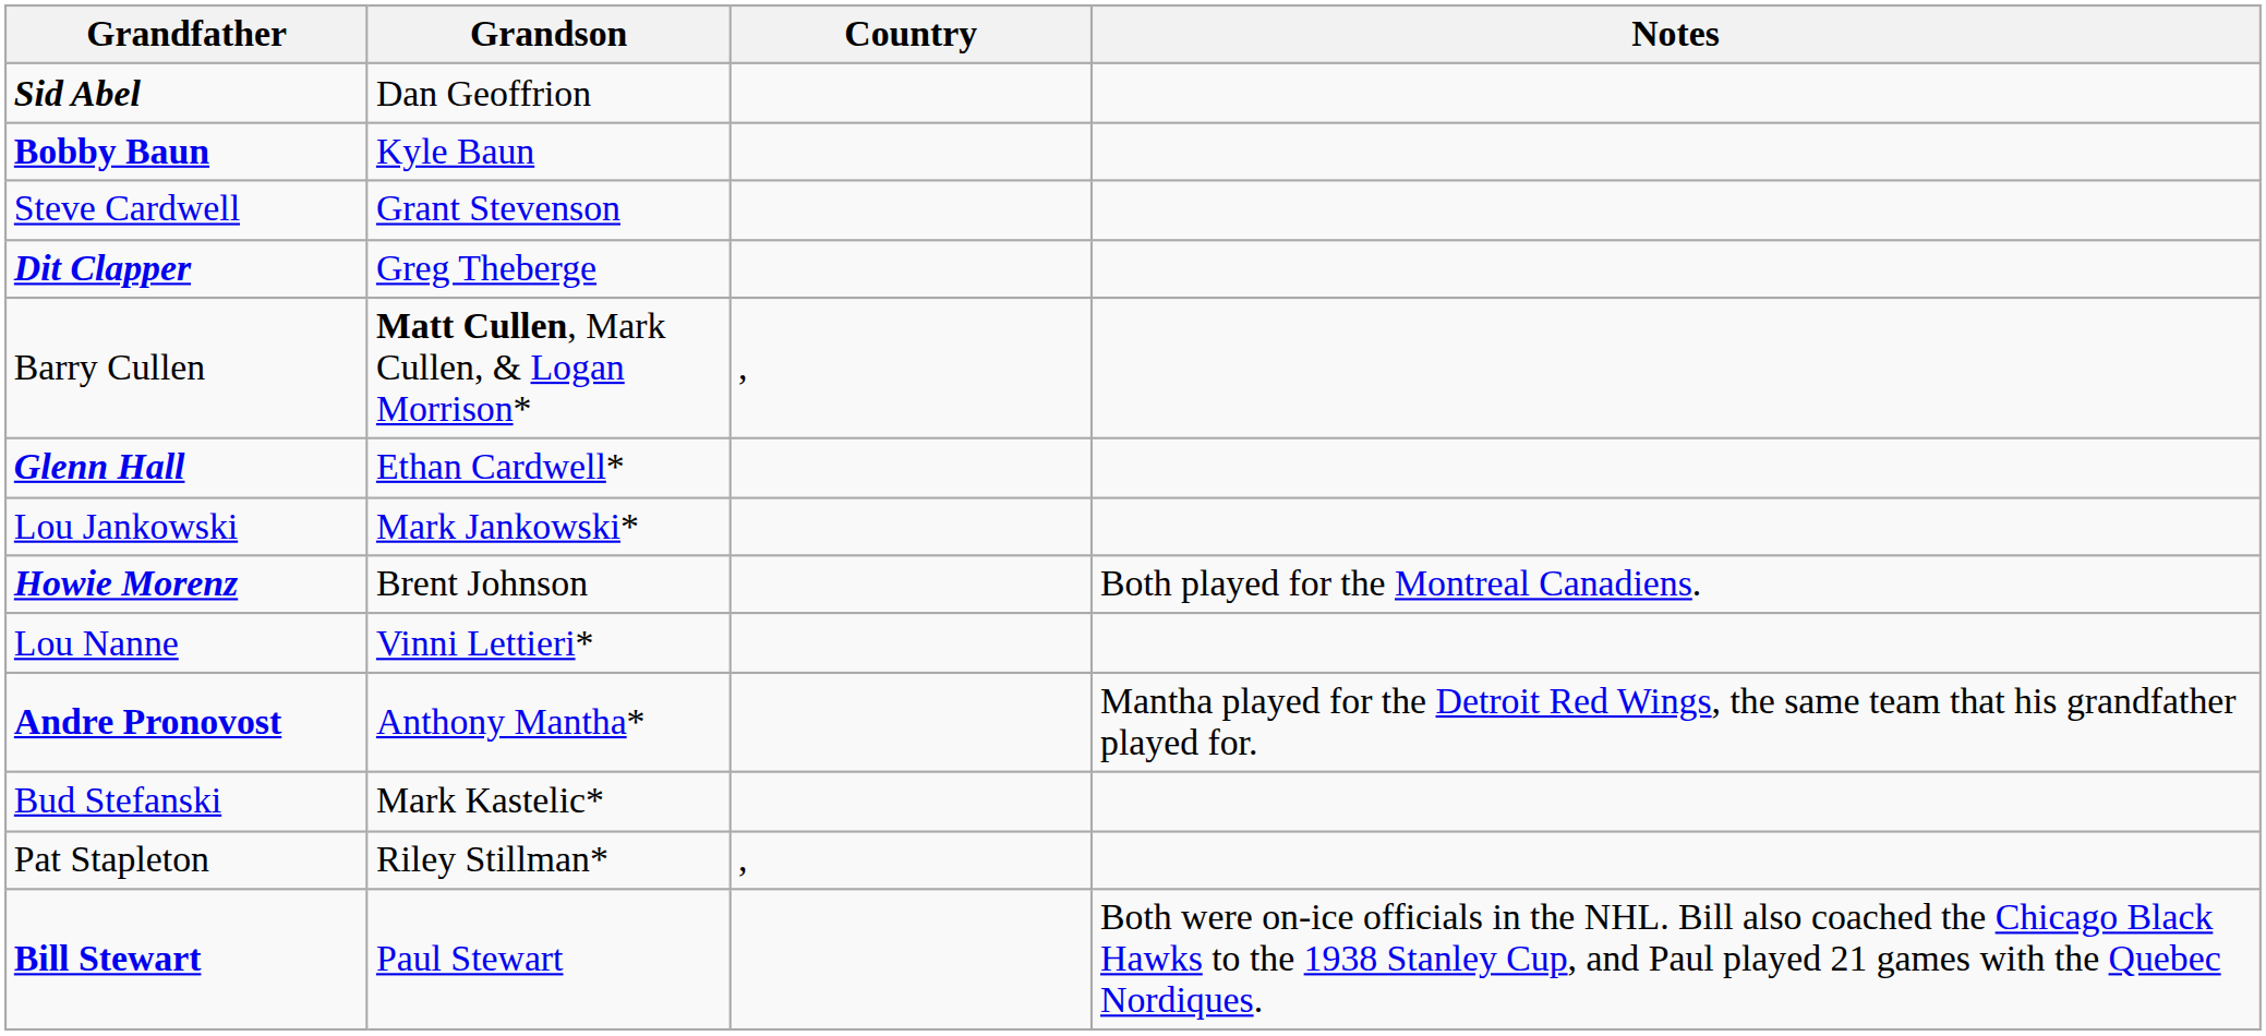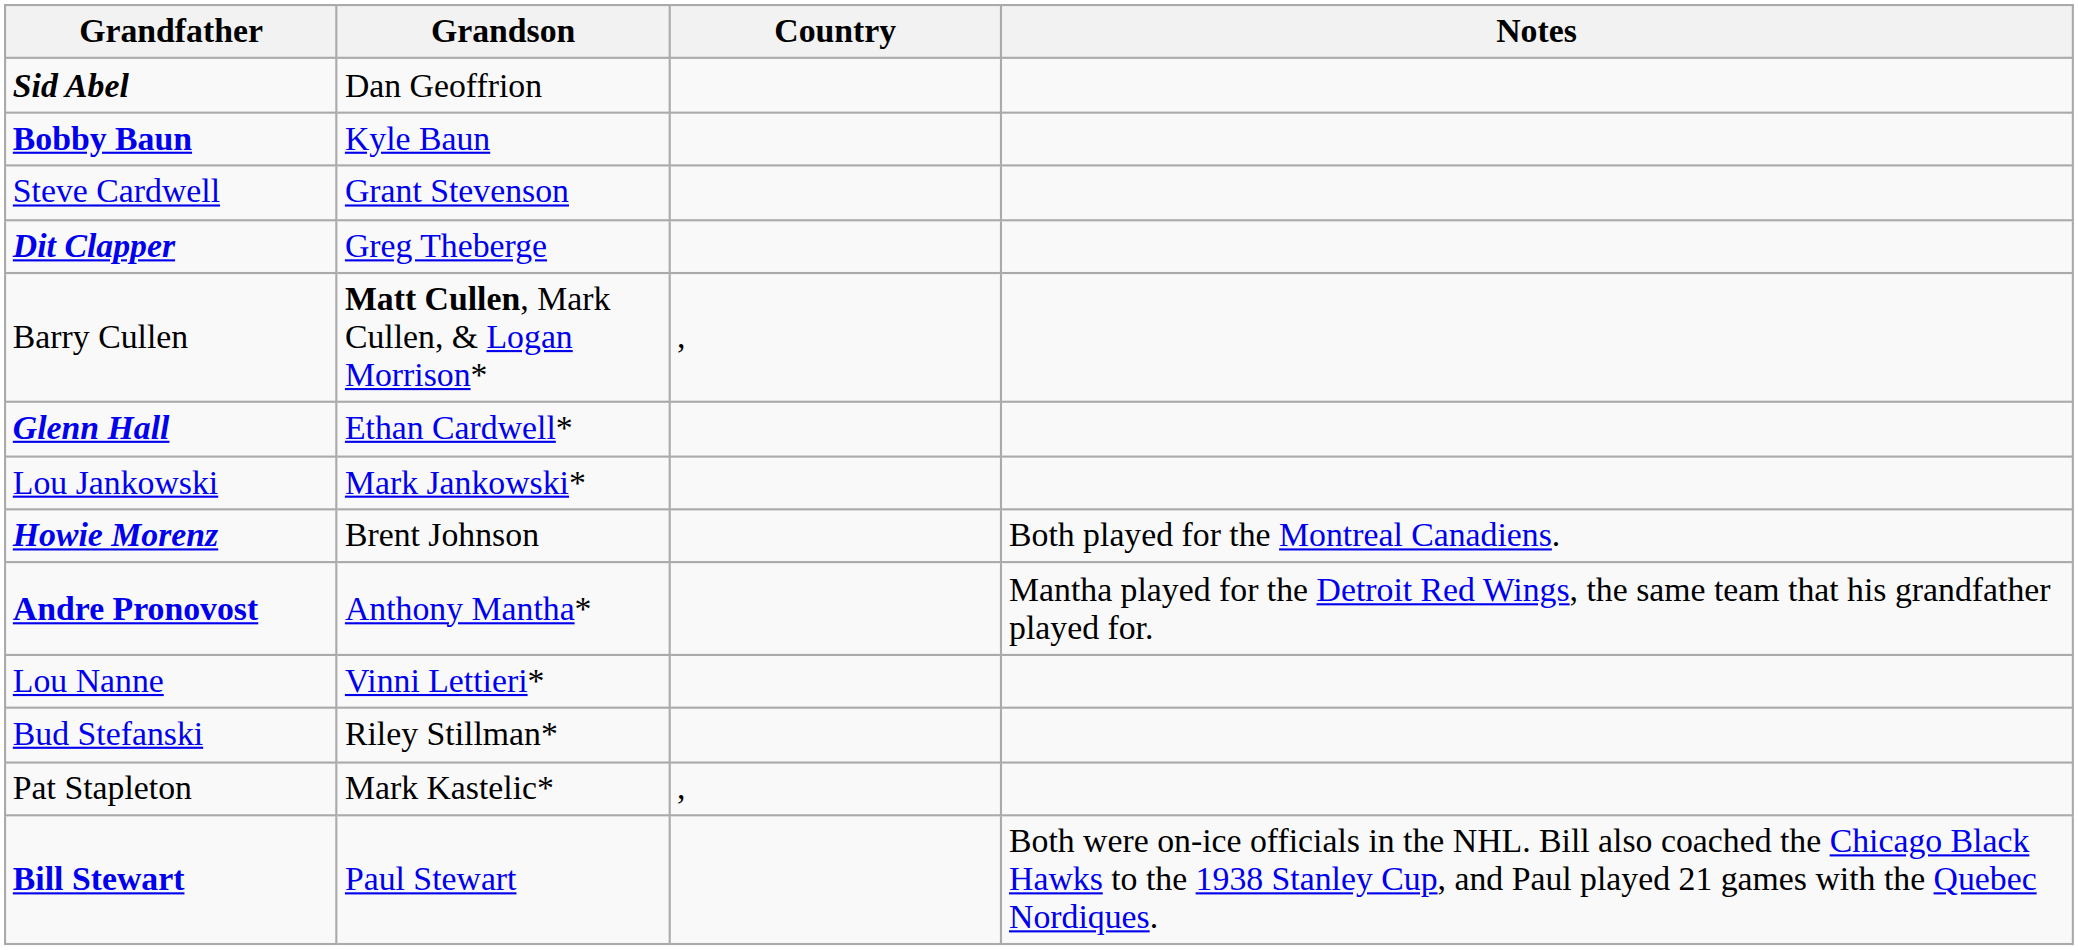rows swapped: Lou Nanne <-> Andre Pronovost
Bud Stefanski | Grandson: Mark Kastelic* -> Riley Stillman*
Pat Stapleton | Grandson: Riley Stillman* -> Mark Kastelic*
